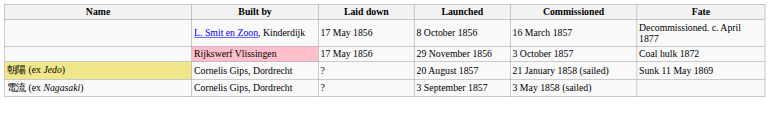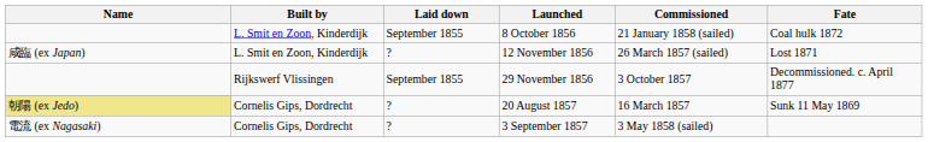8 October 1856 | Laid down: 17 May 1856 -> September 1855
8 October 1856 | Commissioned: 16 March 1857 -> 21 January 1858 (sailed)
8 October 1856 | Fate: Decommissioned. c. April 1877 -> Coal hulk 1872
+ row: 咸臨 (ex Japan) | L. Smit en Zoon, Kinderdijk | ? | 12 November 1856 | 26 March 1857 (sailed) | Lost 1871
29 November 1856 | Built by: pink background -> no background
29 November 1856 | Laid down: 17 May 1856 -> September 1855
29 November 1856 | Fate: Coal hulk 1872 -> Decommissioned. c. April 1877
20 August 1857 | Commissioned: 21 January 1858 (sailed) -> 16 March 1857
